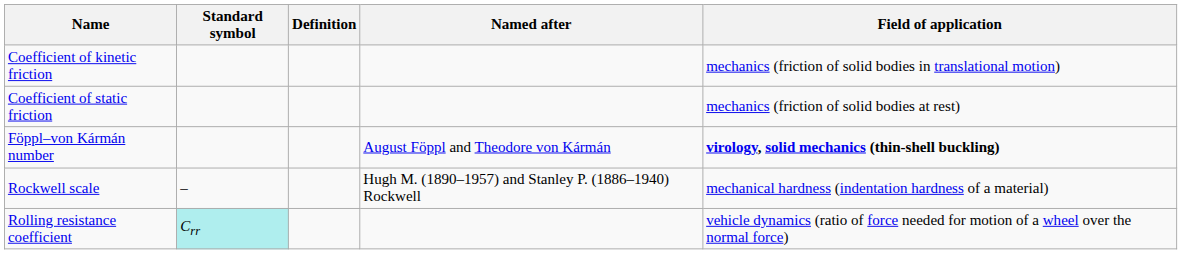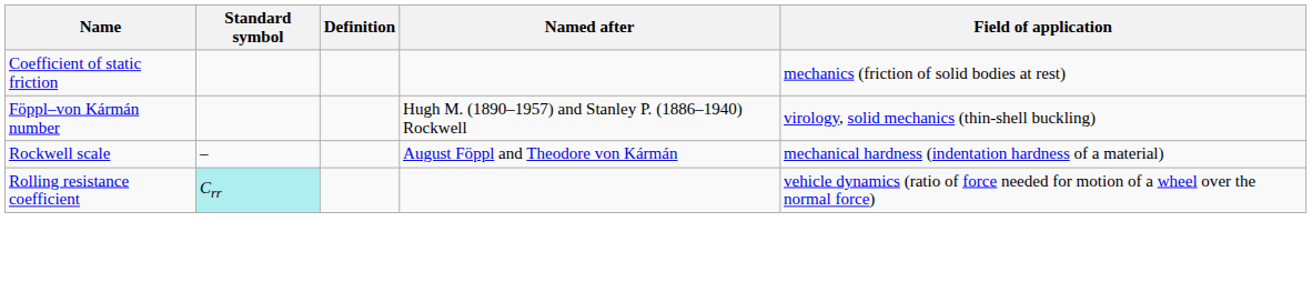- row: Coefficient of kinetic friction | mechanics (friction of solid bodies in translational motion)
Föppl–von Kármán number | Named after: August Föppl and Theodore von Kármán -> Hugh M. (1890–1957) and Stanley P. (1886–1940) Rockwell
Föppl–von Kármán number | Field of application: bold -> normal
Rockwell scale | Named after: Hugh M. (1890–1957) and Stanley P. (1886–1940) Rockwell -> August Föppl and Theodore von Kármán
